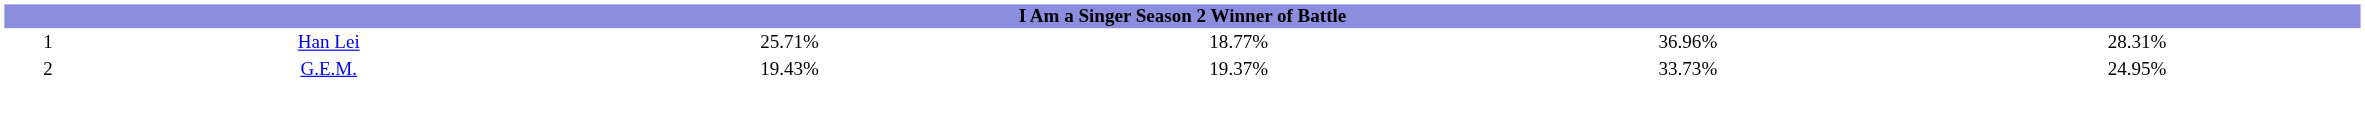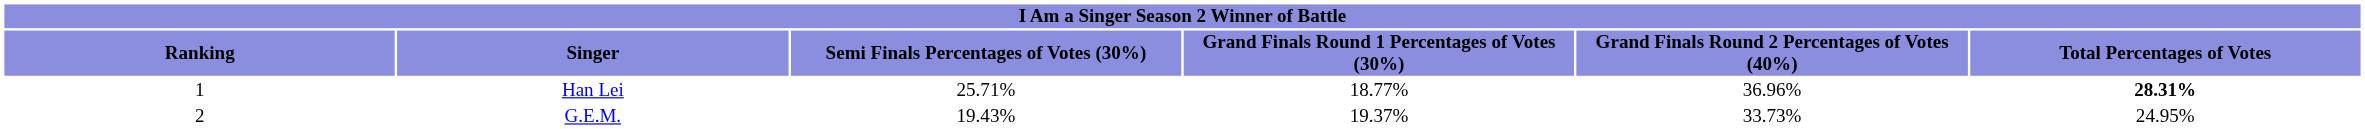+ row: Ranking | Singer | Semi Finals Percentages of Votes (30%) | Grand Finals Round 1 Percentages of Votes (30%) | Grand Finals Round 2 Percentages of Votes (40%) | Total Percentages of Votes
Han Lei | column 6: normal -> bold
